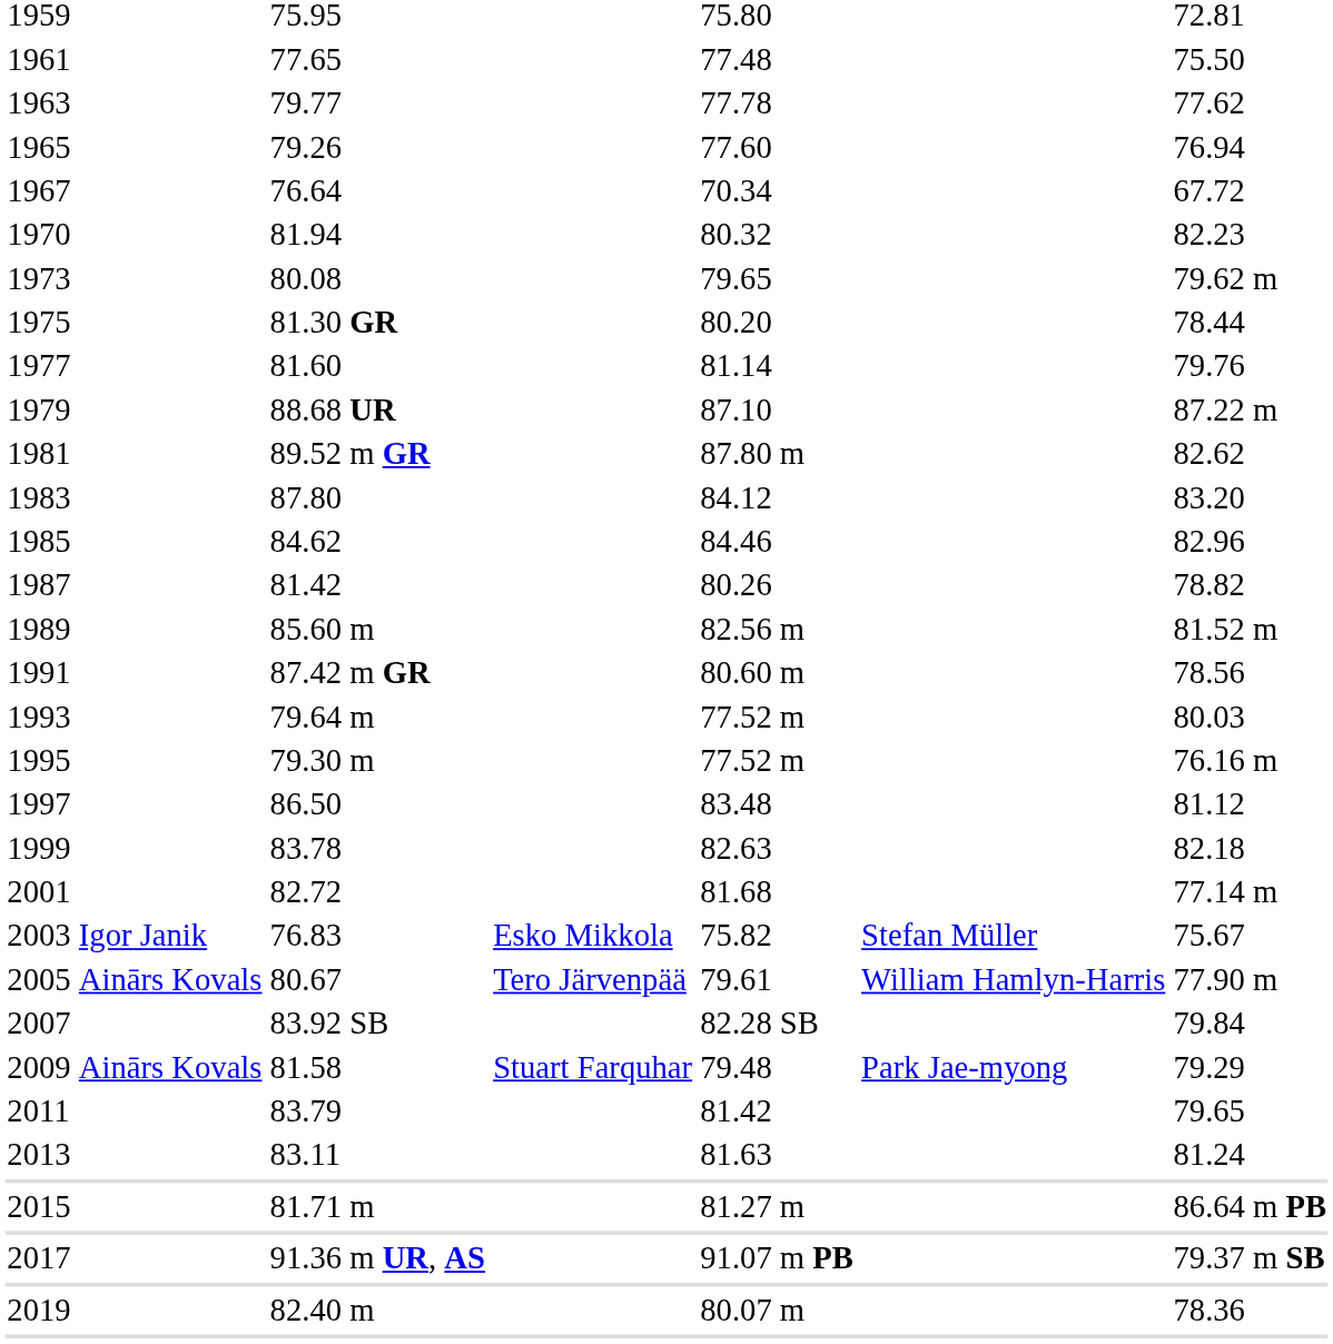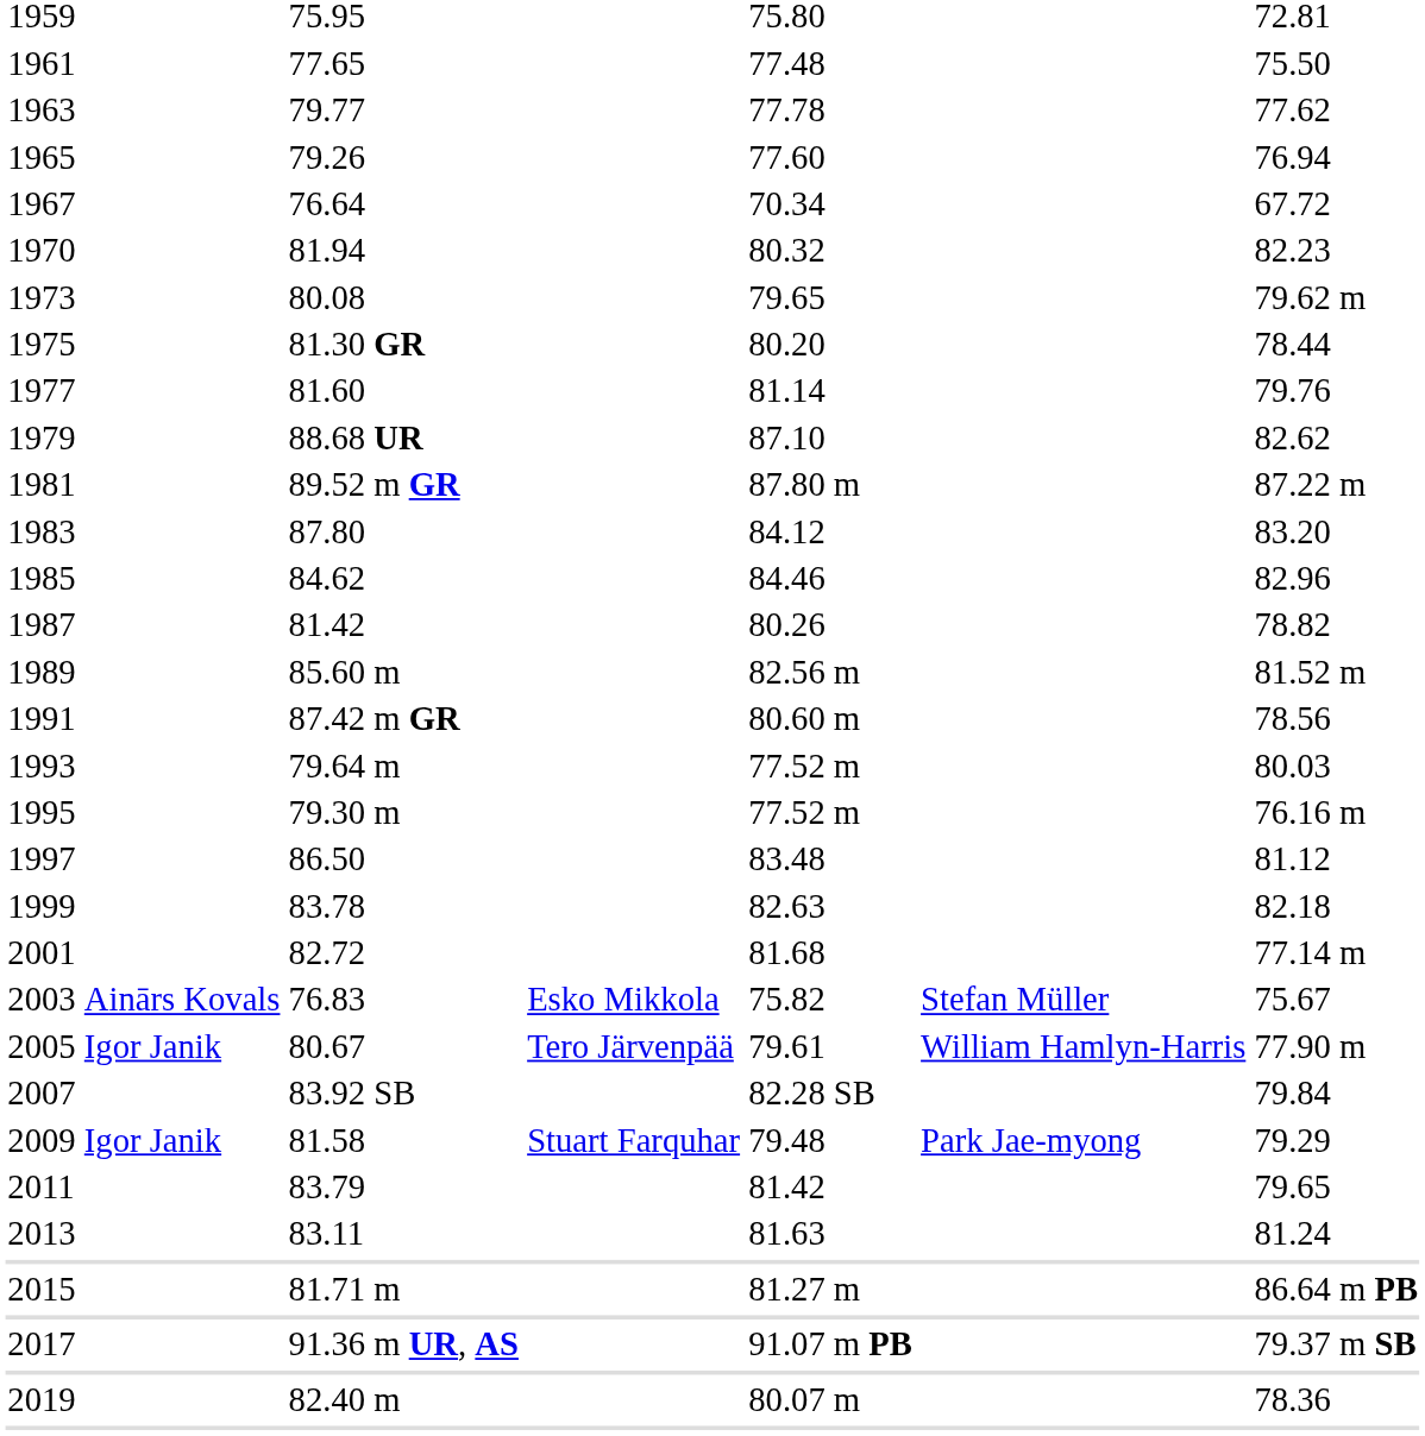1979 | column 7: 87.22 m -> 82.62
1981 | column 7: 82.62 -> 87.22 m
2003 | column 2: Igor Janik -> Ainārs Kovals
2005 | column 2: Ainārs Kovals -> Igor Janik
2009 | column 2: Ainārs Kovals -> Igor Janik
